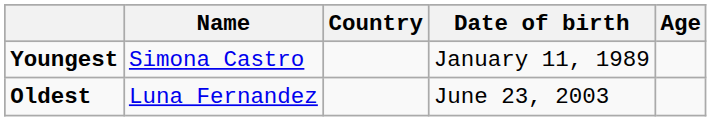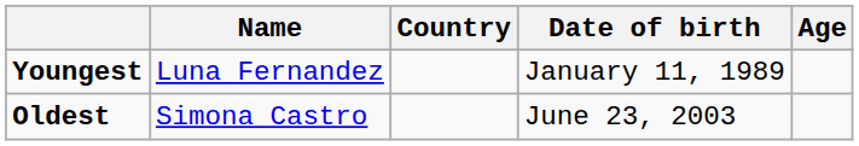Youngest | Name: Simona Castro -> Luna Fernandez
Oldest | Name: Luna Fernandez -> Simona Castro
